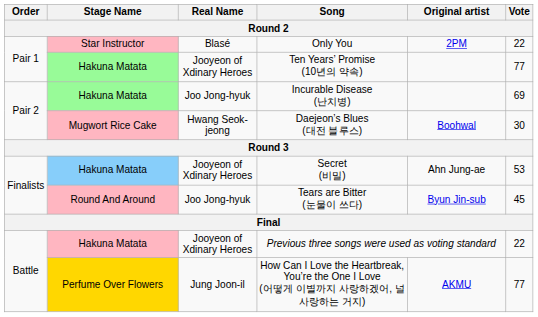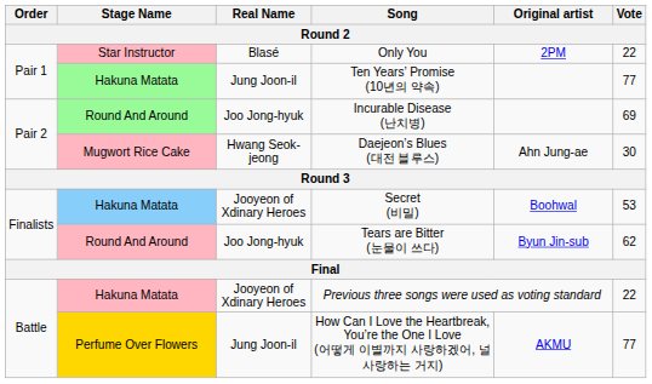Ten Years’ Promise (10년의 약속) | Real Name: Jooyeon of Xdinary Heroes -> Jung Joon-il
Incurable Disease (난치병) | Stage Name: Hakuna Matata -> Round And Around
Daejeon’s Blues (대전 블루스) | Original artist: Boohwal -> Ahn Jung-ae
Secret (비밀) | Original artist: Ahn Jung-ae -> Boohwal
Tears are Bitter (눈물이 쓰다) | Vote: 45 -> 62
